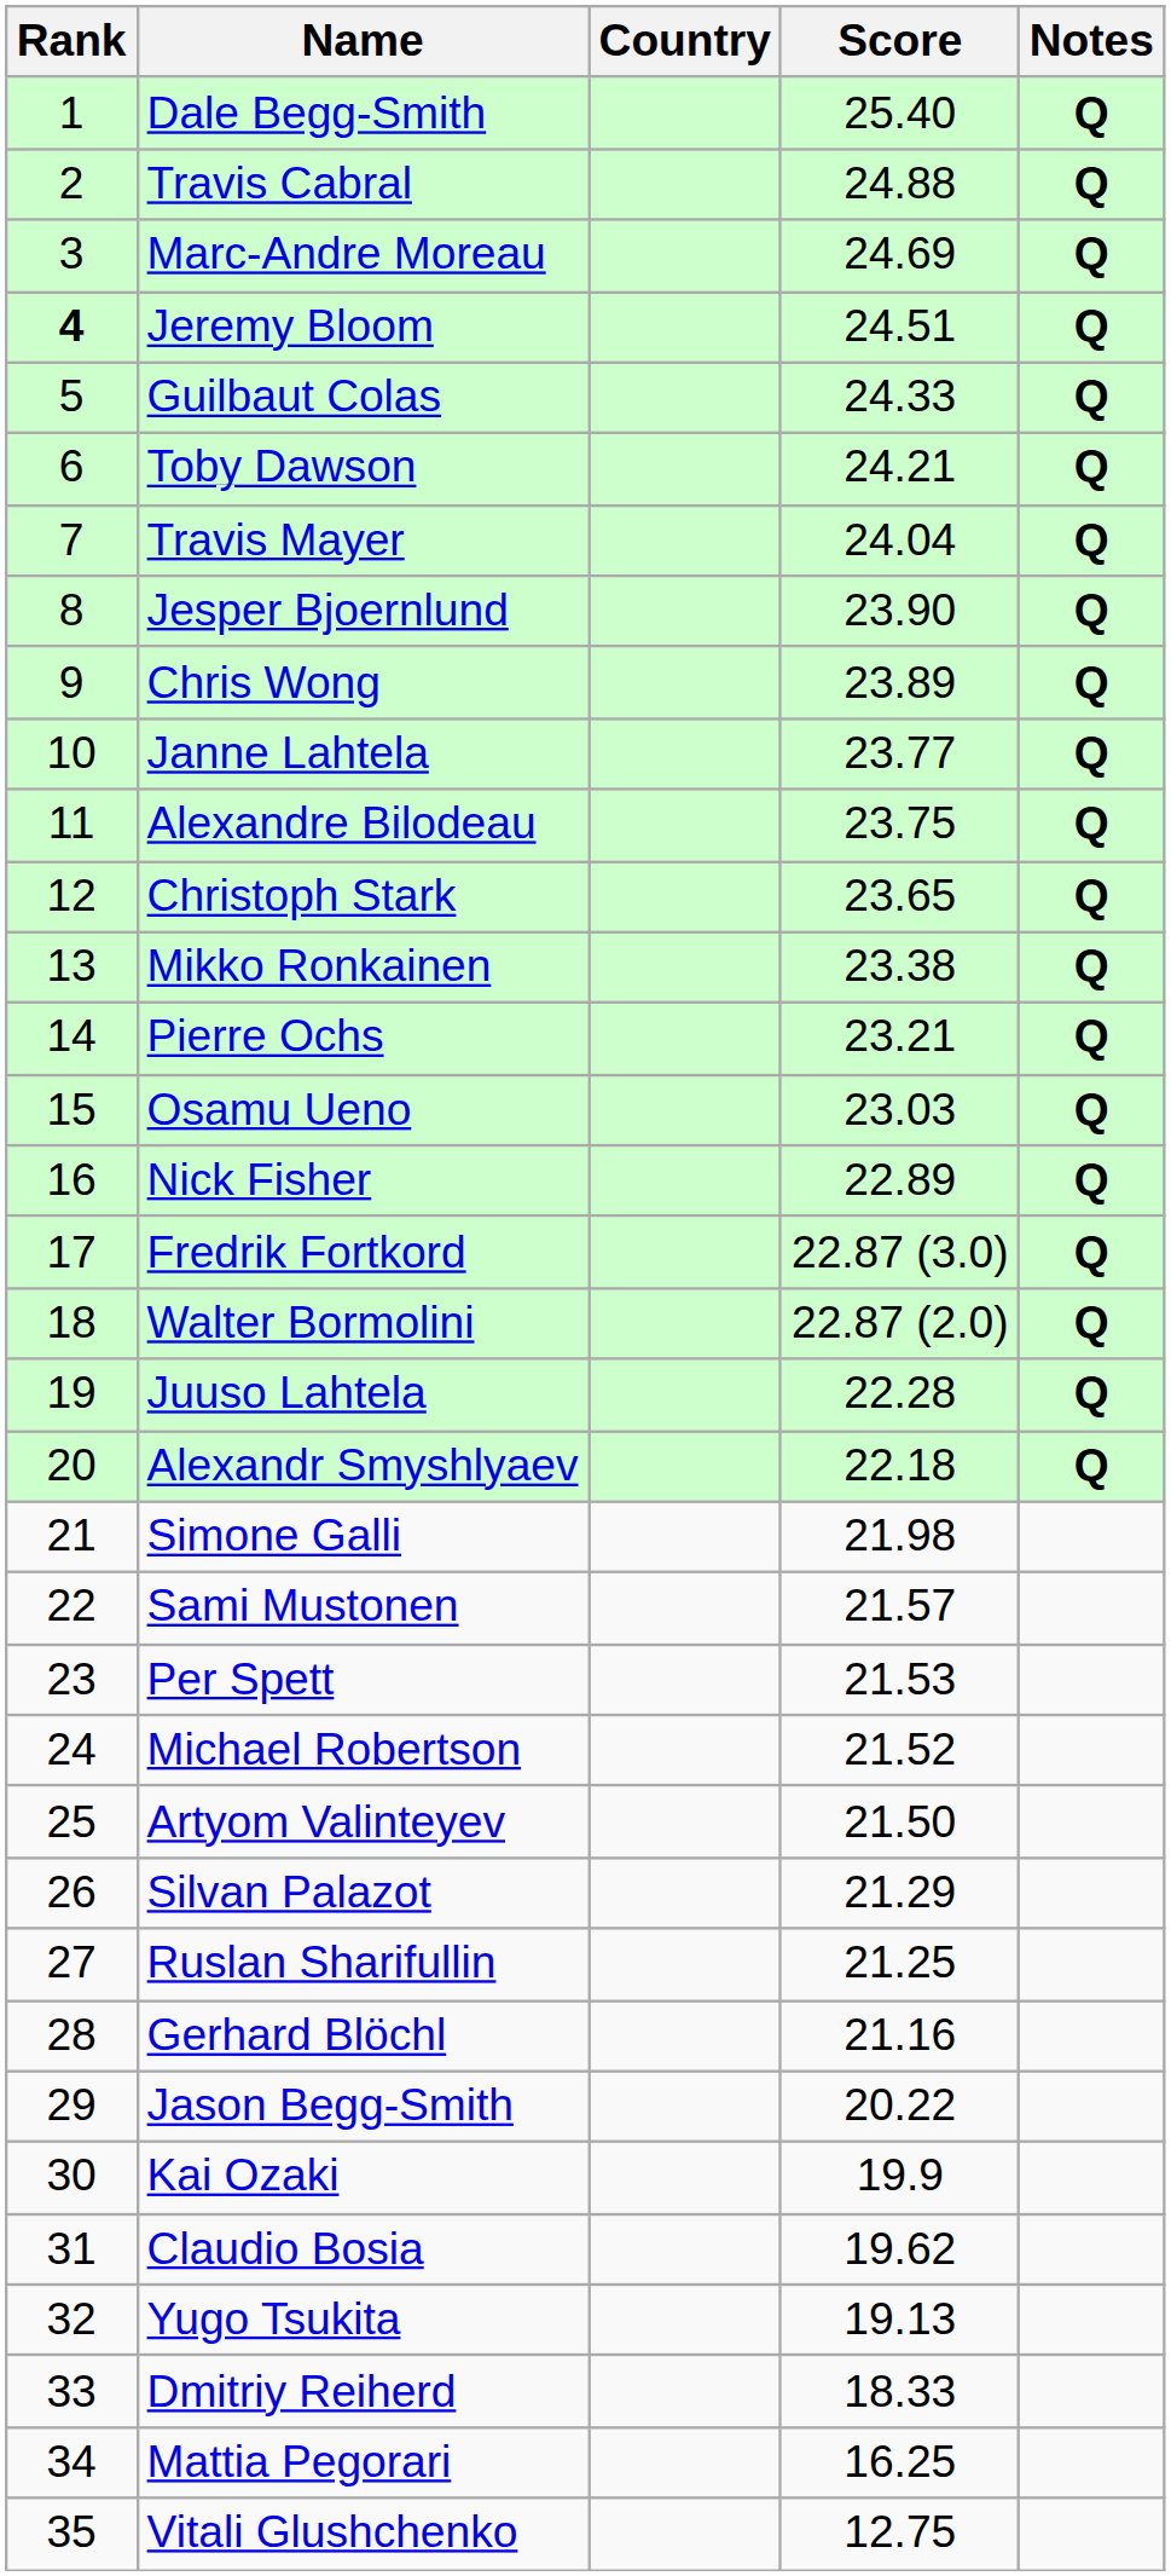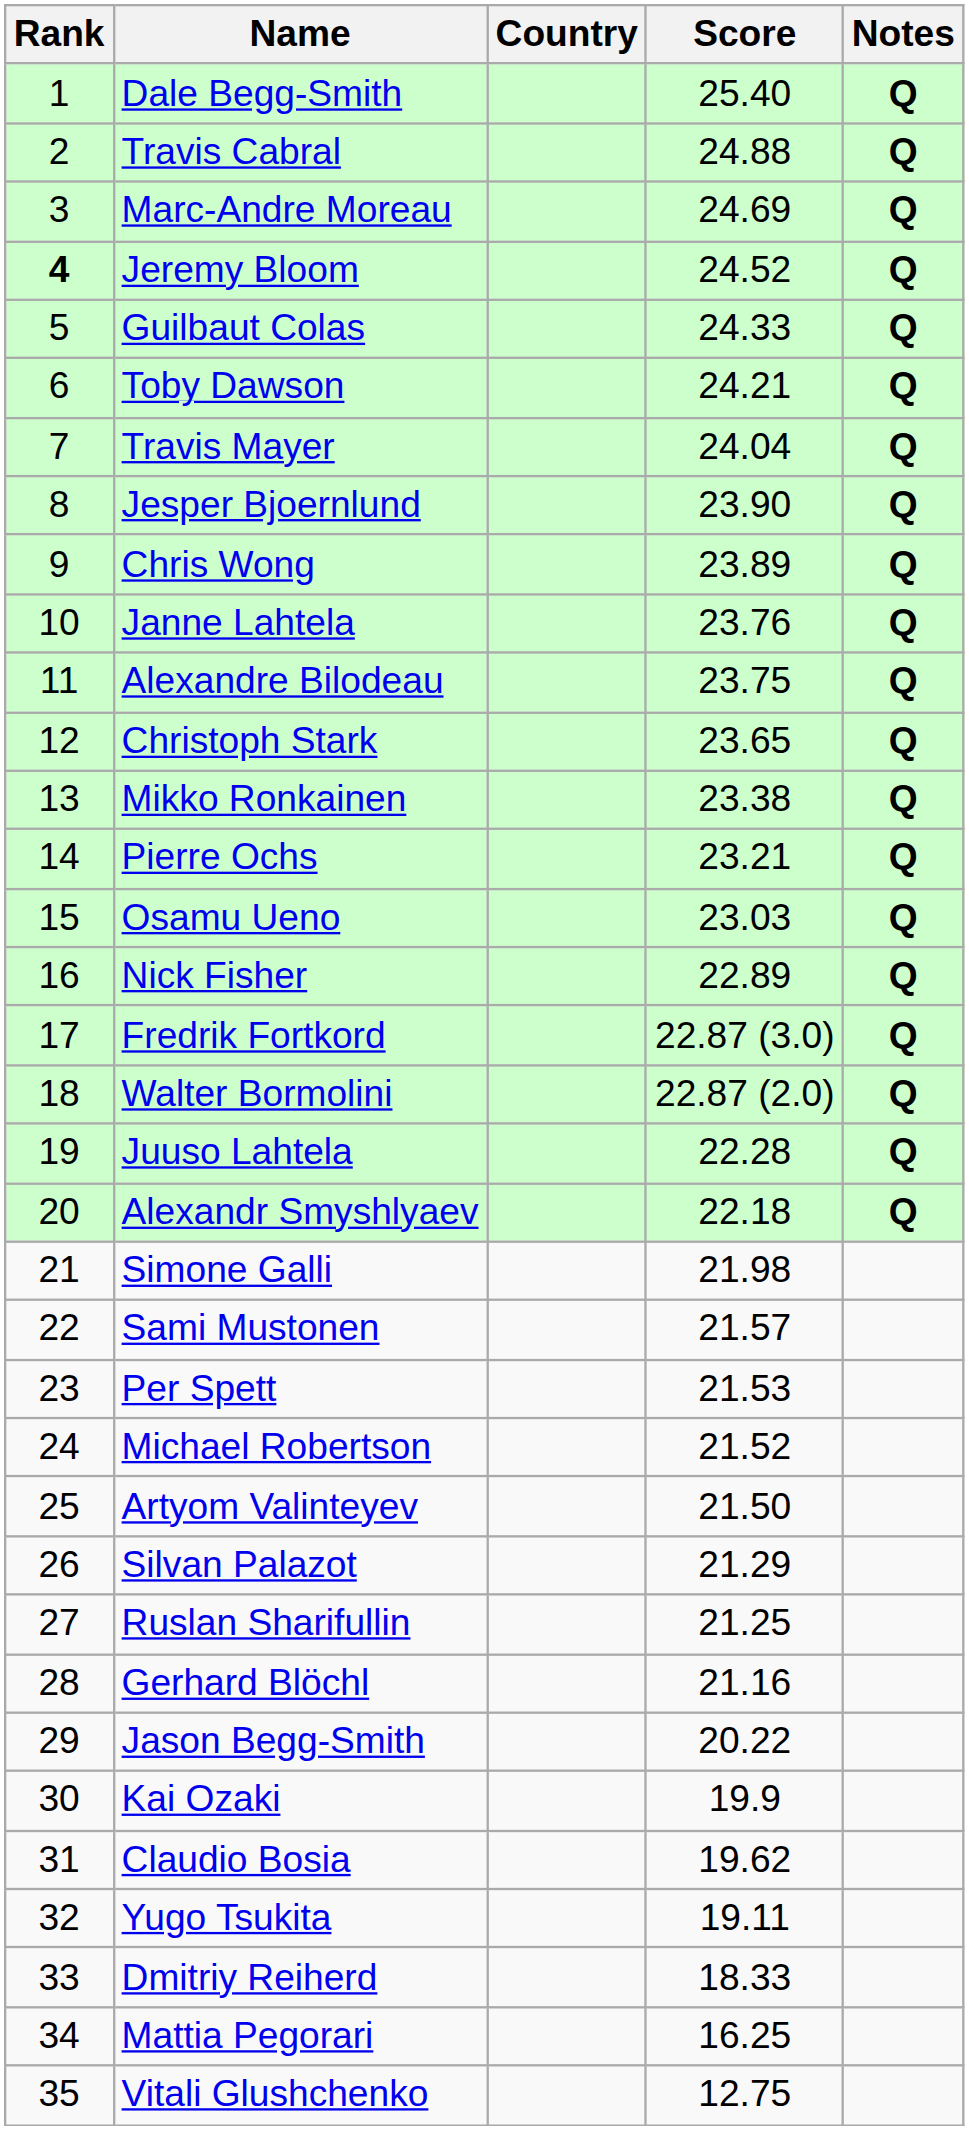Jeremy Bloom | Score: 24.51 -> 24.52
Janne Lahtela | Score: 23.77 -> 23.76
Yugo Tsukita | Score: 19.13 -> 19.11
